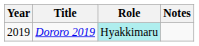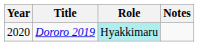Dororo 2019 | Year: 2019 -> 2020
